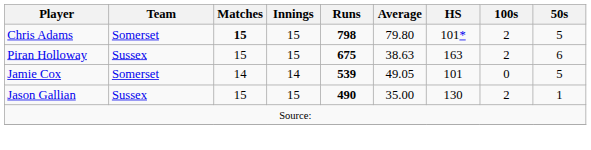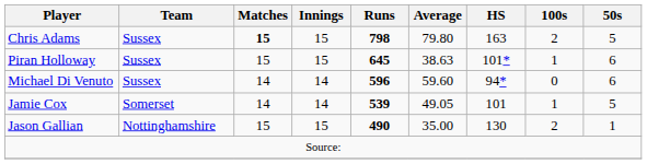Chris Adams | Team: Somerset -> Sussex
Chris Adams | HS: 101* -> 163
Piran Holloway | Runs: 675 -> 645
Piran Holloway | HS: 163 -> 101*
Piran Holloway | 100s: 2 -> 1
+ row: Michael Di Venuto | Sussex | 14 | 14 | 596 | 59.60 | 94* | 0 | 6
Jamie Cox | 100s: 0 -> 1
Jason Gallian | Team: Sussex -> Nottinghamshire
